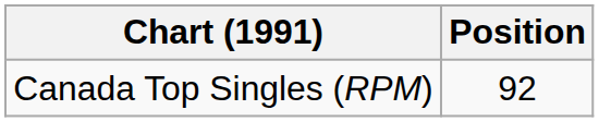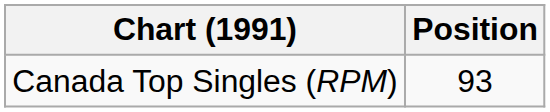Canada Top Singles (RPM) | Position: 92 -> 93
